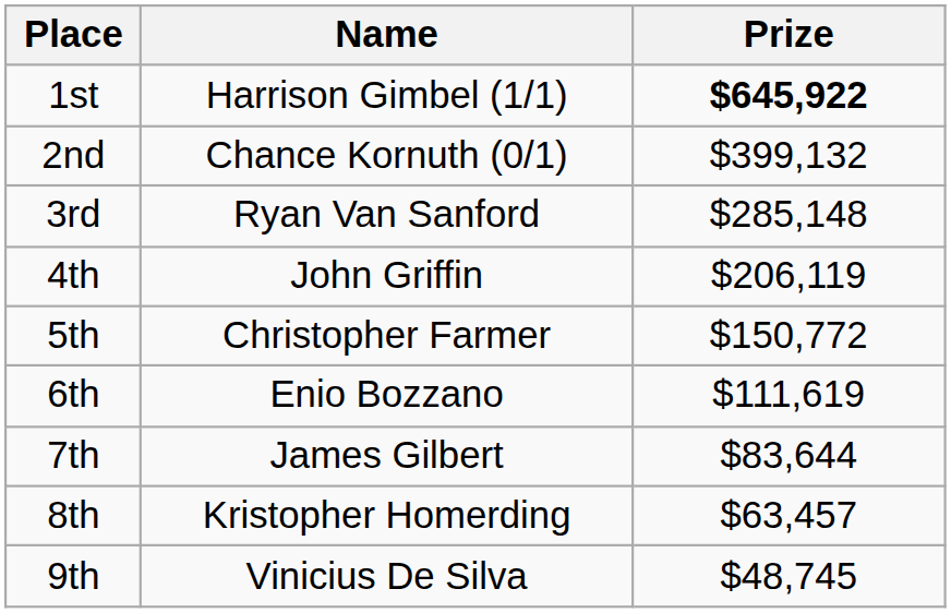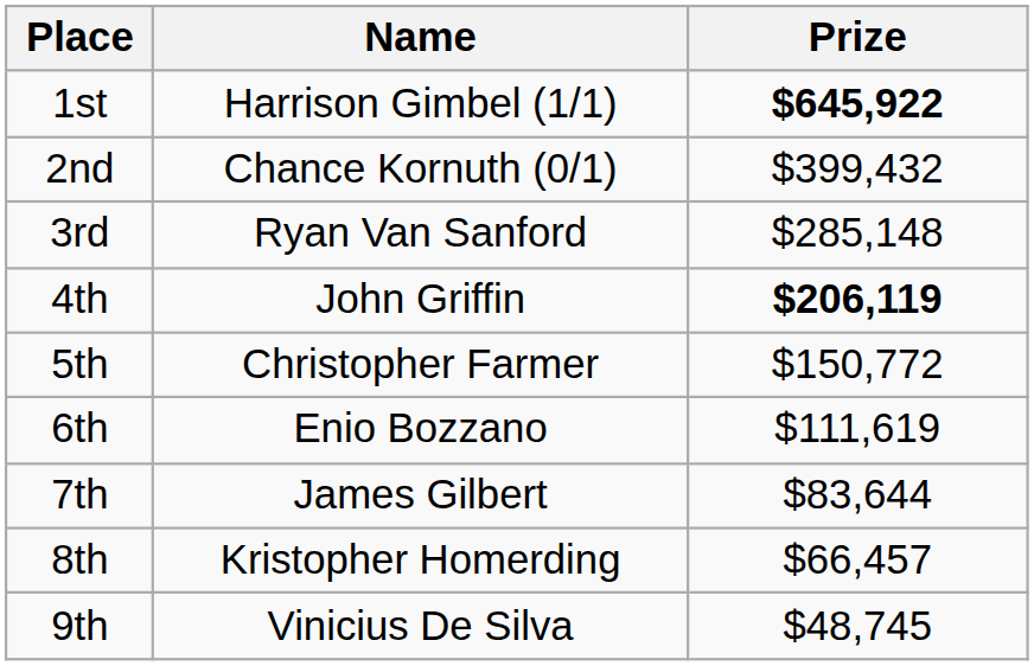2nd | Prize: $399,132 -> $399,432
4th | Prize: normal -> bold
8th | Prize: $63,457 -> $66,457
